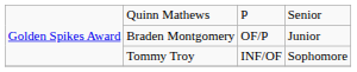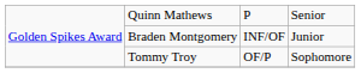Braden Montgomery | column 3: OF/P -> INF/OF
Tommy Troy | column 3: INF/OF -> OF/P
